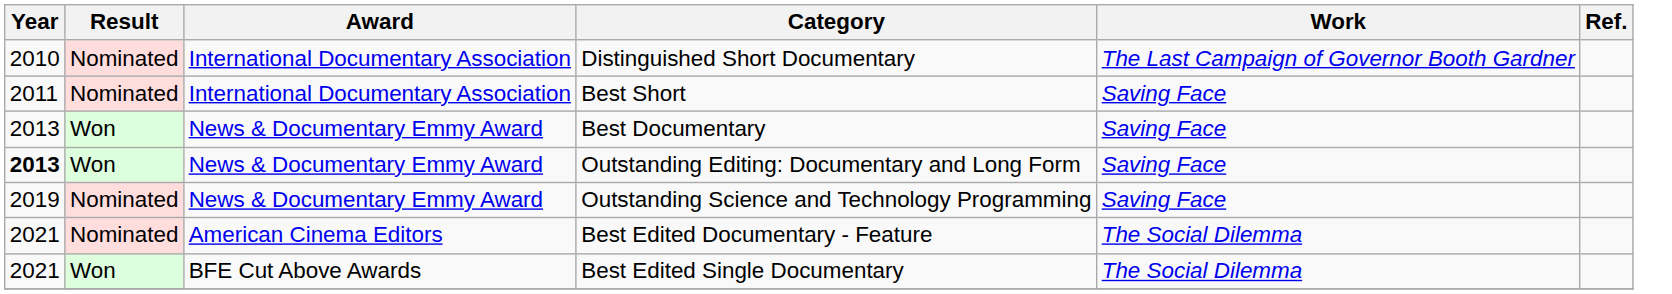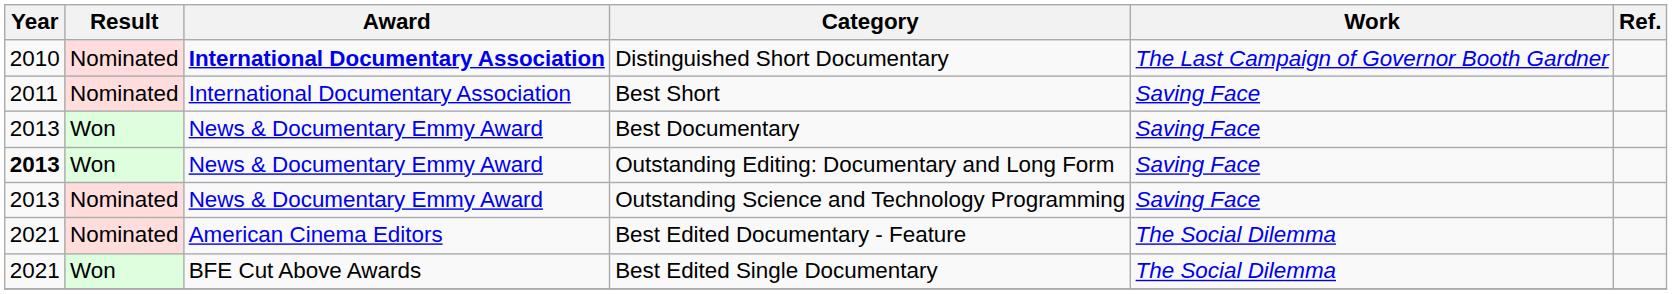Distinguished Short Documentary | Award: normal -> bold
Outstanding Science and Technology Programming | Year: 2019 -> 2013
